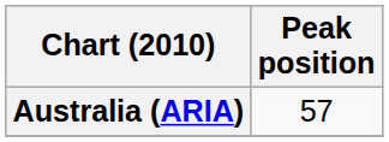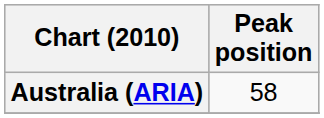Australia (ARIA) | Peak position: 57 -> 58
